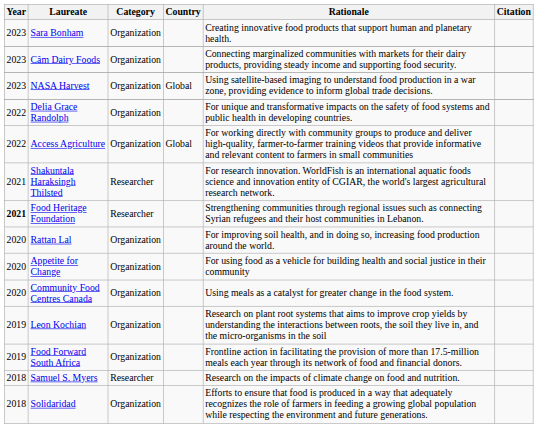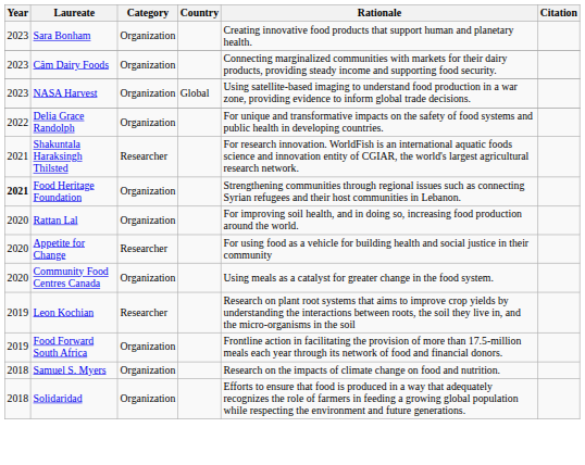- row: 2022 | Access Agriculture | Organization | Global | For working directly with community groups to produce and deliver high-quality, farmer-to-farmer training videos that provide informative and relevant content to farmers in small communities
Food Heritage Foundation | Category: Researcher -> Organization
Appetite for Change | Category: Organization -> Researcher
Leon Kochian | Category: Organization -> Researcher
Samuel S. Myers | Category: Researcher -> Organization
